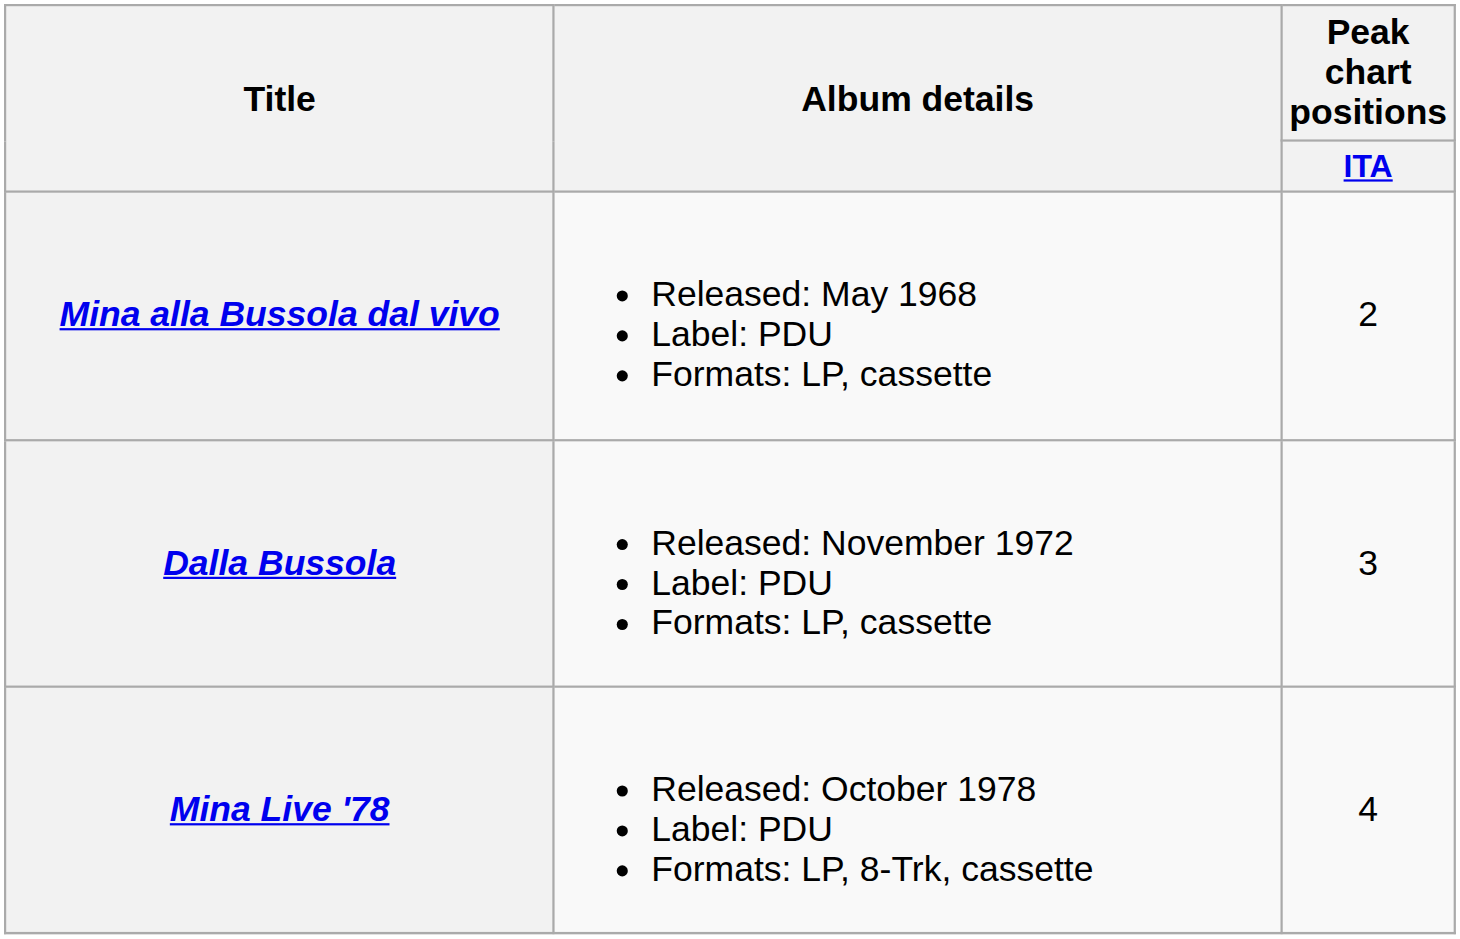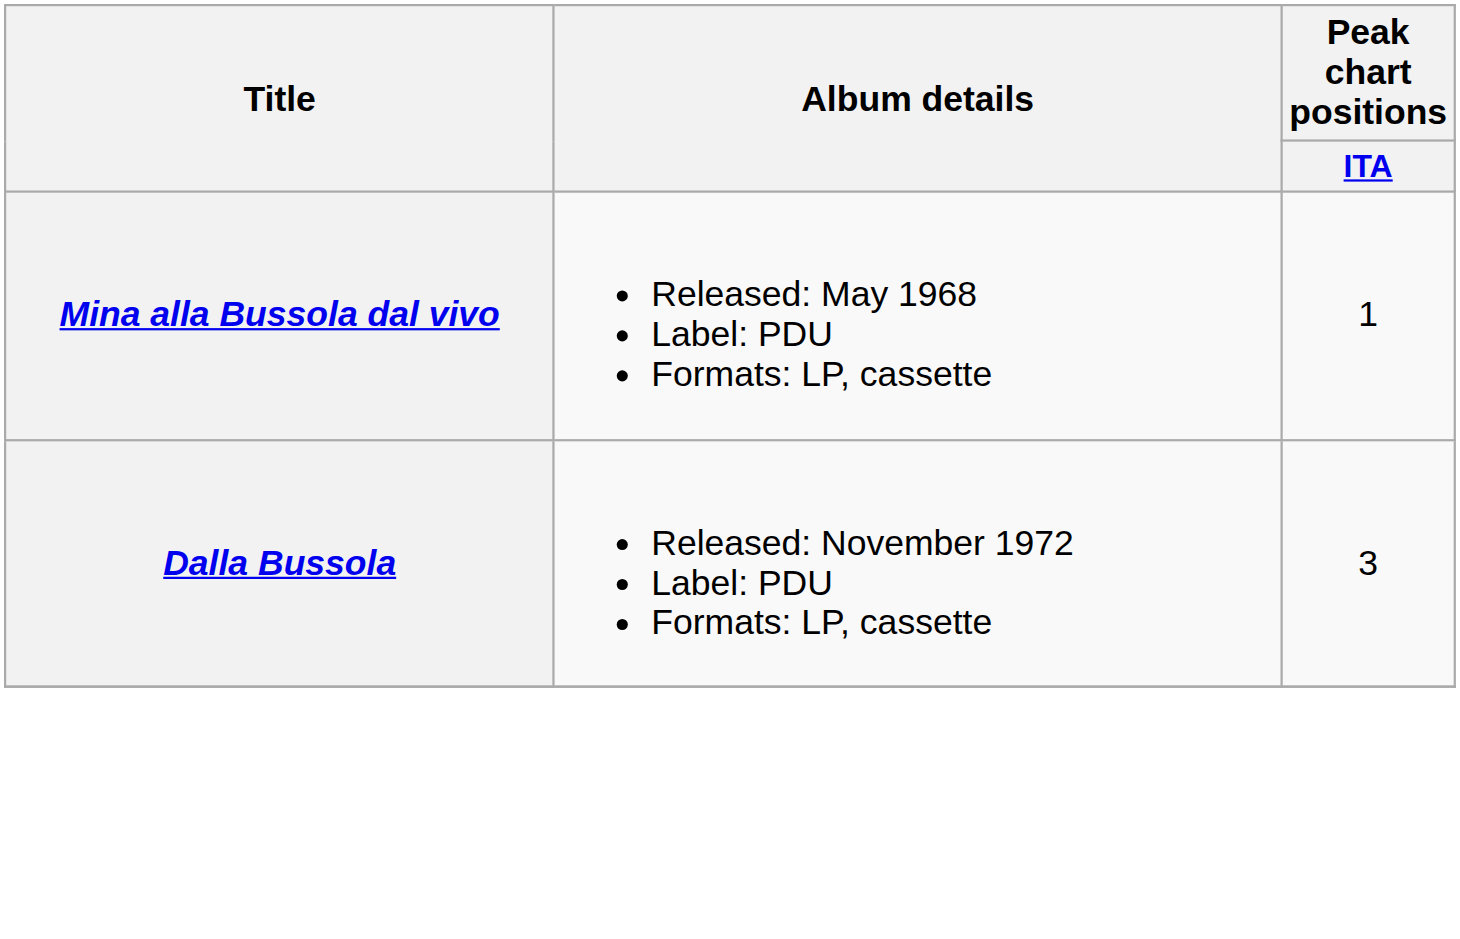Mina alla Bussola dal vivo | Peak chart positions / ITA: 2 -> 1
- row: Mina Live '78 | Released: October 1978 Label: PDU Formats: LP, 8-Trk, cassette | 4
